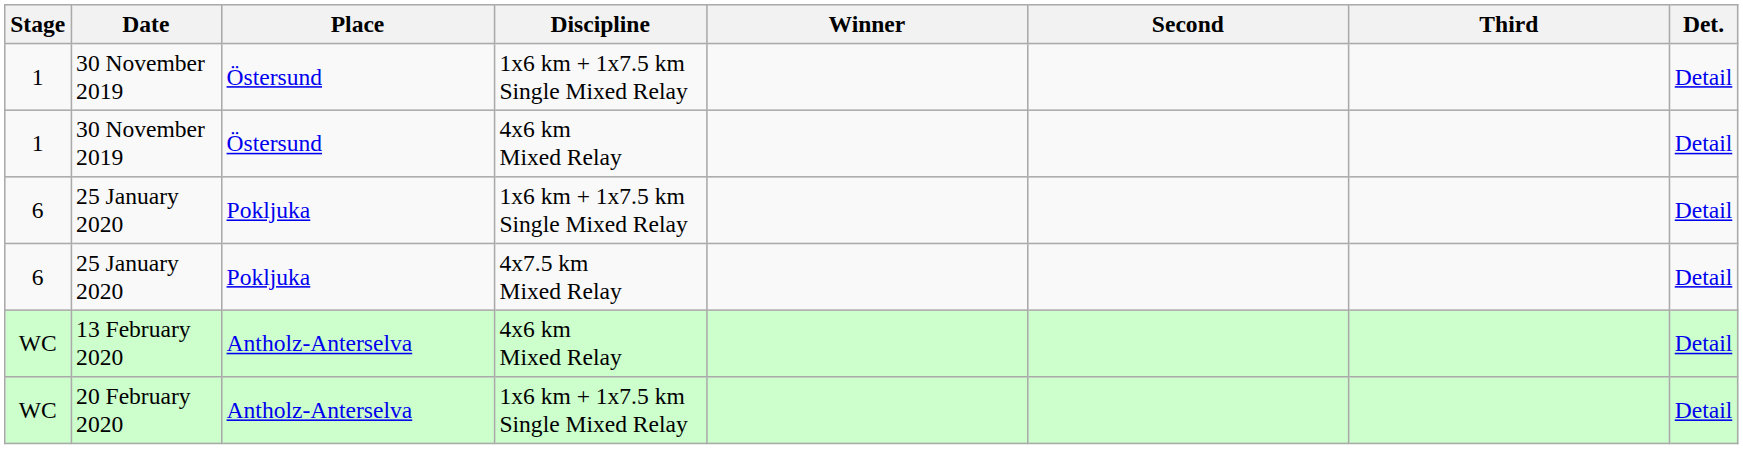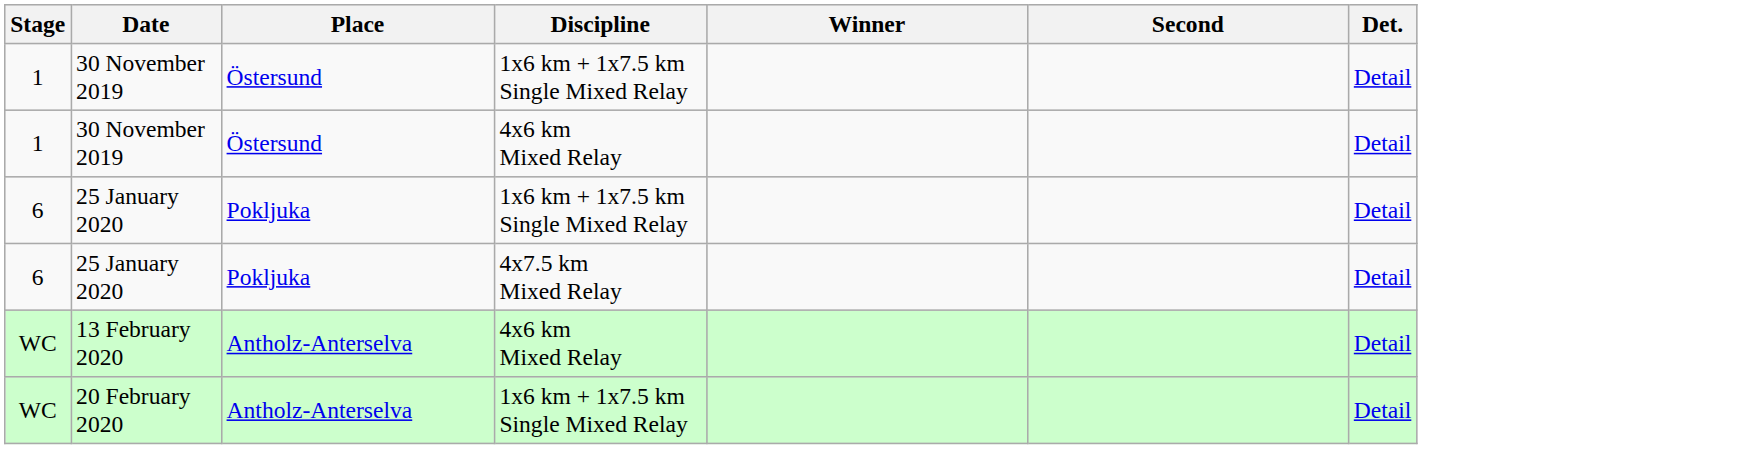- column: Third
